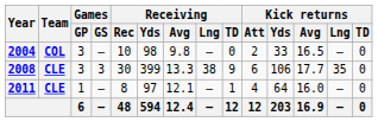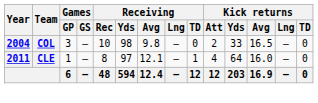- row: 2008 | CLE | 3 | 3 | 30 | 399 | 13.3 | 38 | 9 | 6 | 106 | 17.7 | 35 | 0
